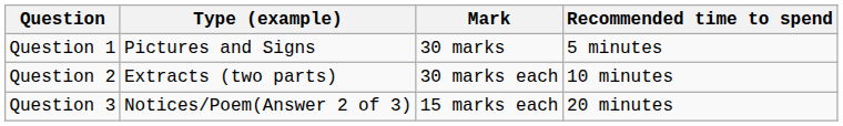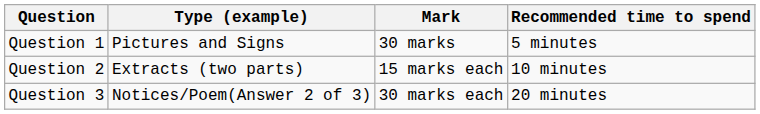Question 2 | Mark: 30 marks each -> 15 marks each
Question 3 | Mark: 15 marks each -> 30 marks each
